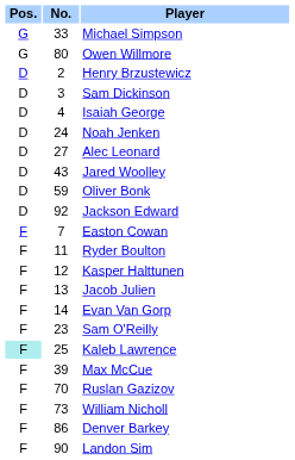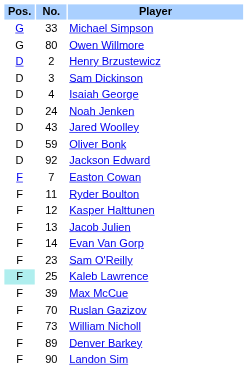- row: D | 27 | Alec Leonard
Denver Barkey | No.: 86 -> 89
